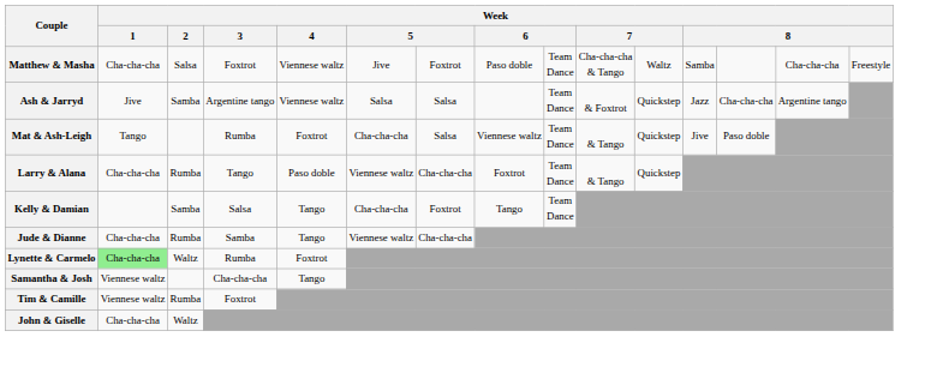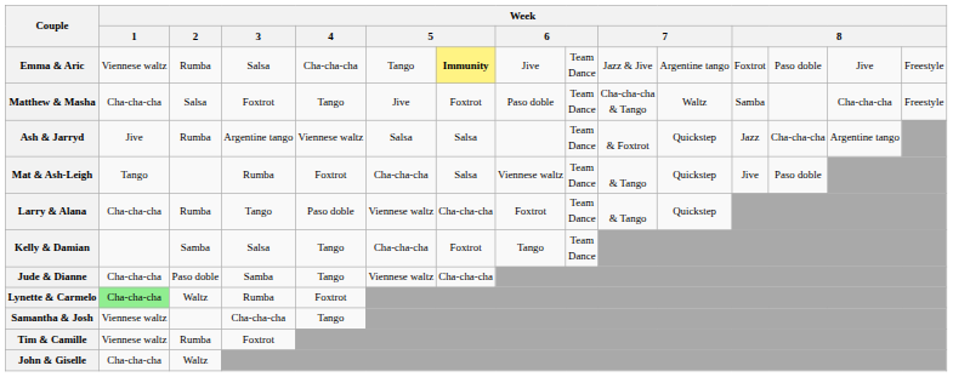+ row: Emma & Aric | Viennese waltz | Rumba | Salsa | Cha-cha-cha | Tango | Immunity | Jive | Team Dance | Jazz & Jive | Argentine tango | Foxtrot | Paso doble | Jive | Freestyle
Matthew & Masha | Week / 4: Viennese waltz -> Tango
Ash & Jarryd | Week / 2: Samba -> Rumba
Jude & Dianne | Week / 2: Rumba -> Paso doble
